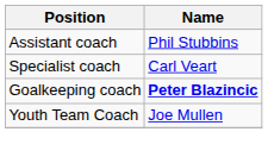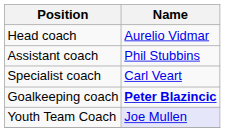+ row: Head coach | Aurelio Vidmar
Youth Team Coach | Name: no background -> lavender background
